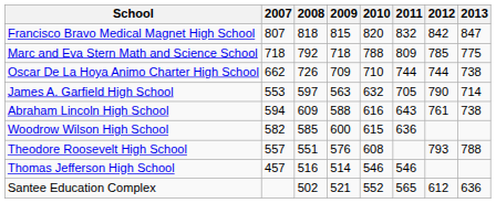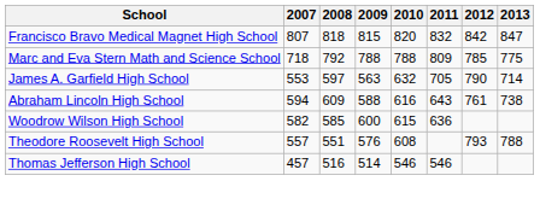Marc and Eva Stern Math and Science School | 2009: 718 -> 788
- row: Oscar De La Hoya Animo Charter High School | 662 | 726 | 709 | 710 | 744 | 744 | 738
- row: Santee Education Complex | 502 | 521 | 552 | 565 | 612 | 636
